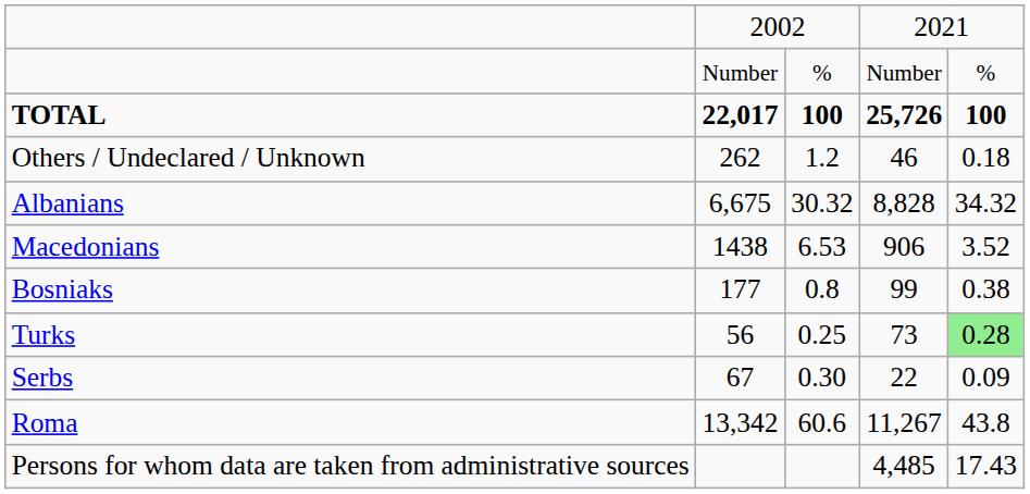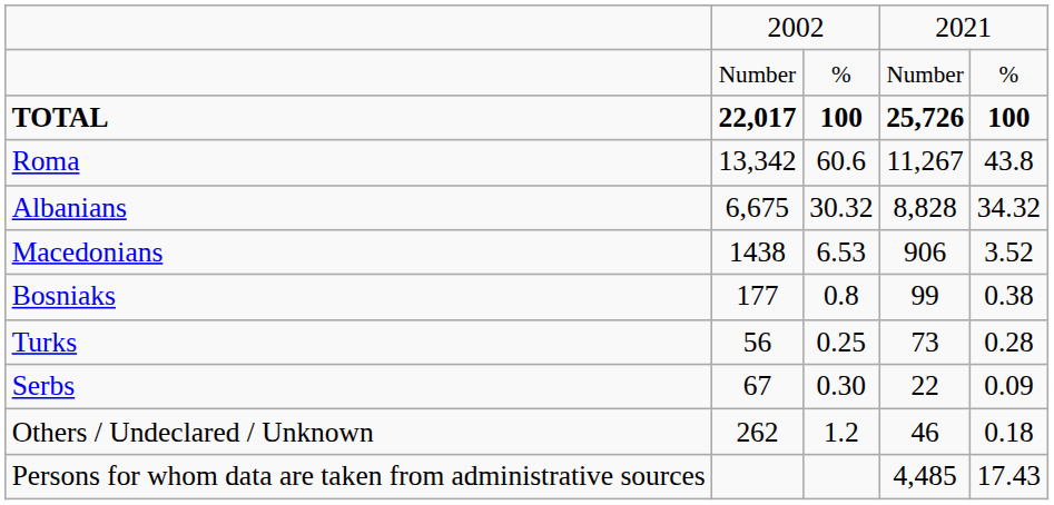rows swapped: Roma <-> Others / Undeclared / Unknown
Turks | column 5: lightgreen background -> no background
